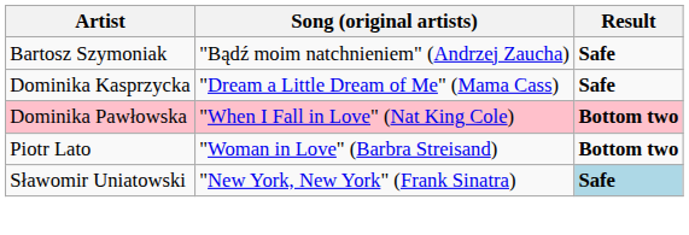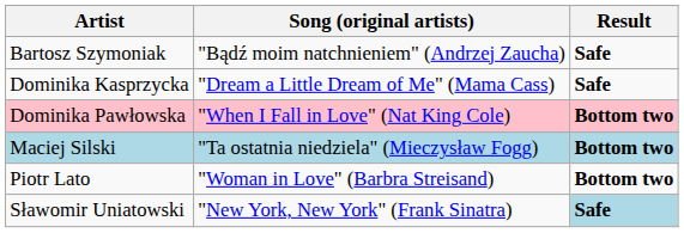+ row: Maciej Silski | "Ta ostatnia niedziela" (Mieczysław Fogg) | Bottom two
